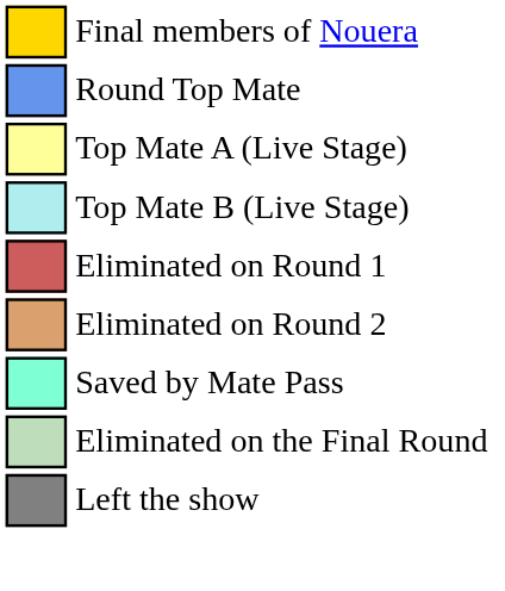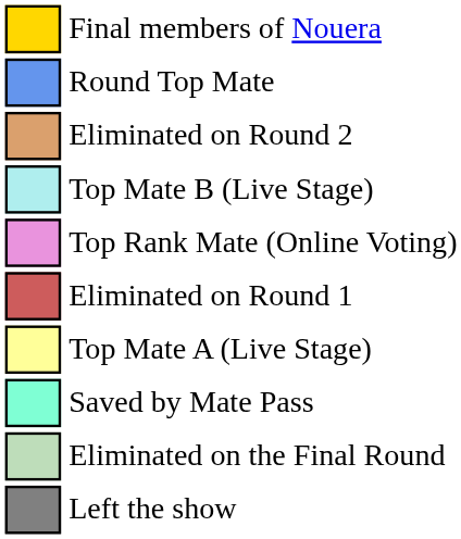rows swapped: Top Mate A (Live Stage) <-> Eliminated on Round 2
+ row: Top Rank Mate (Online Voting)
